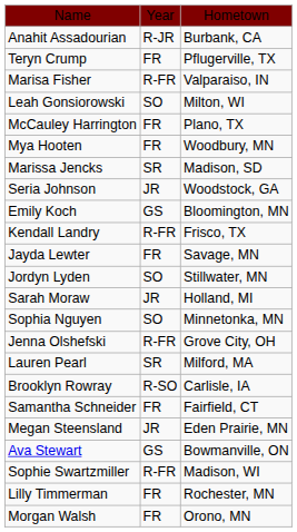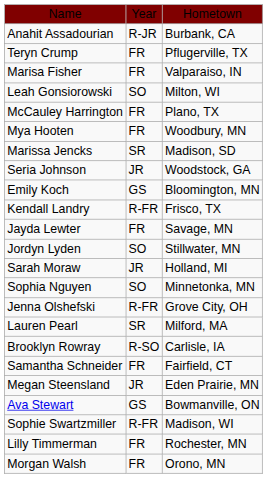Marisa Fisher | column 2: R-FR -> FR
